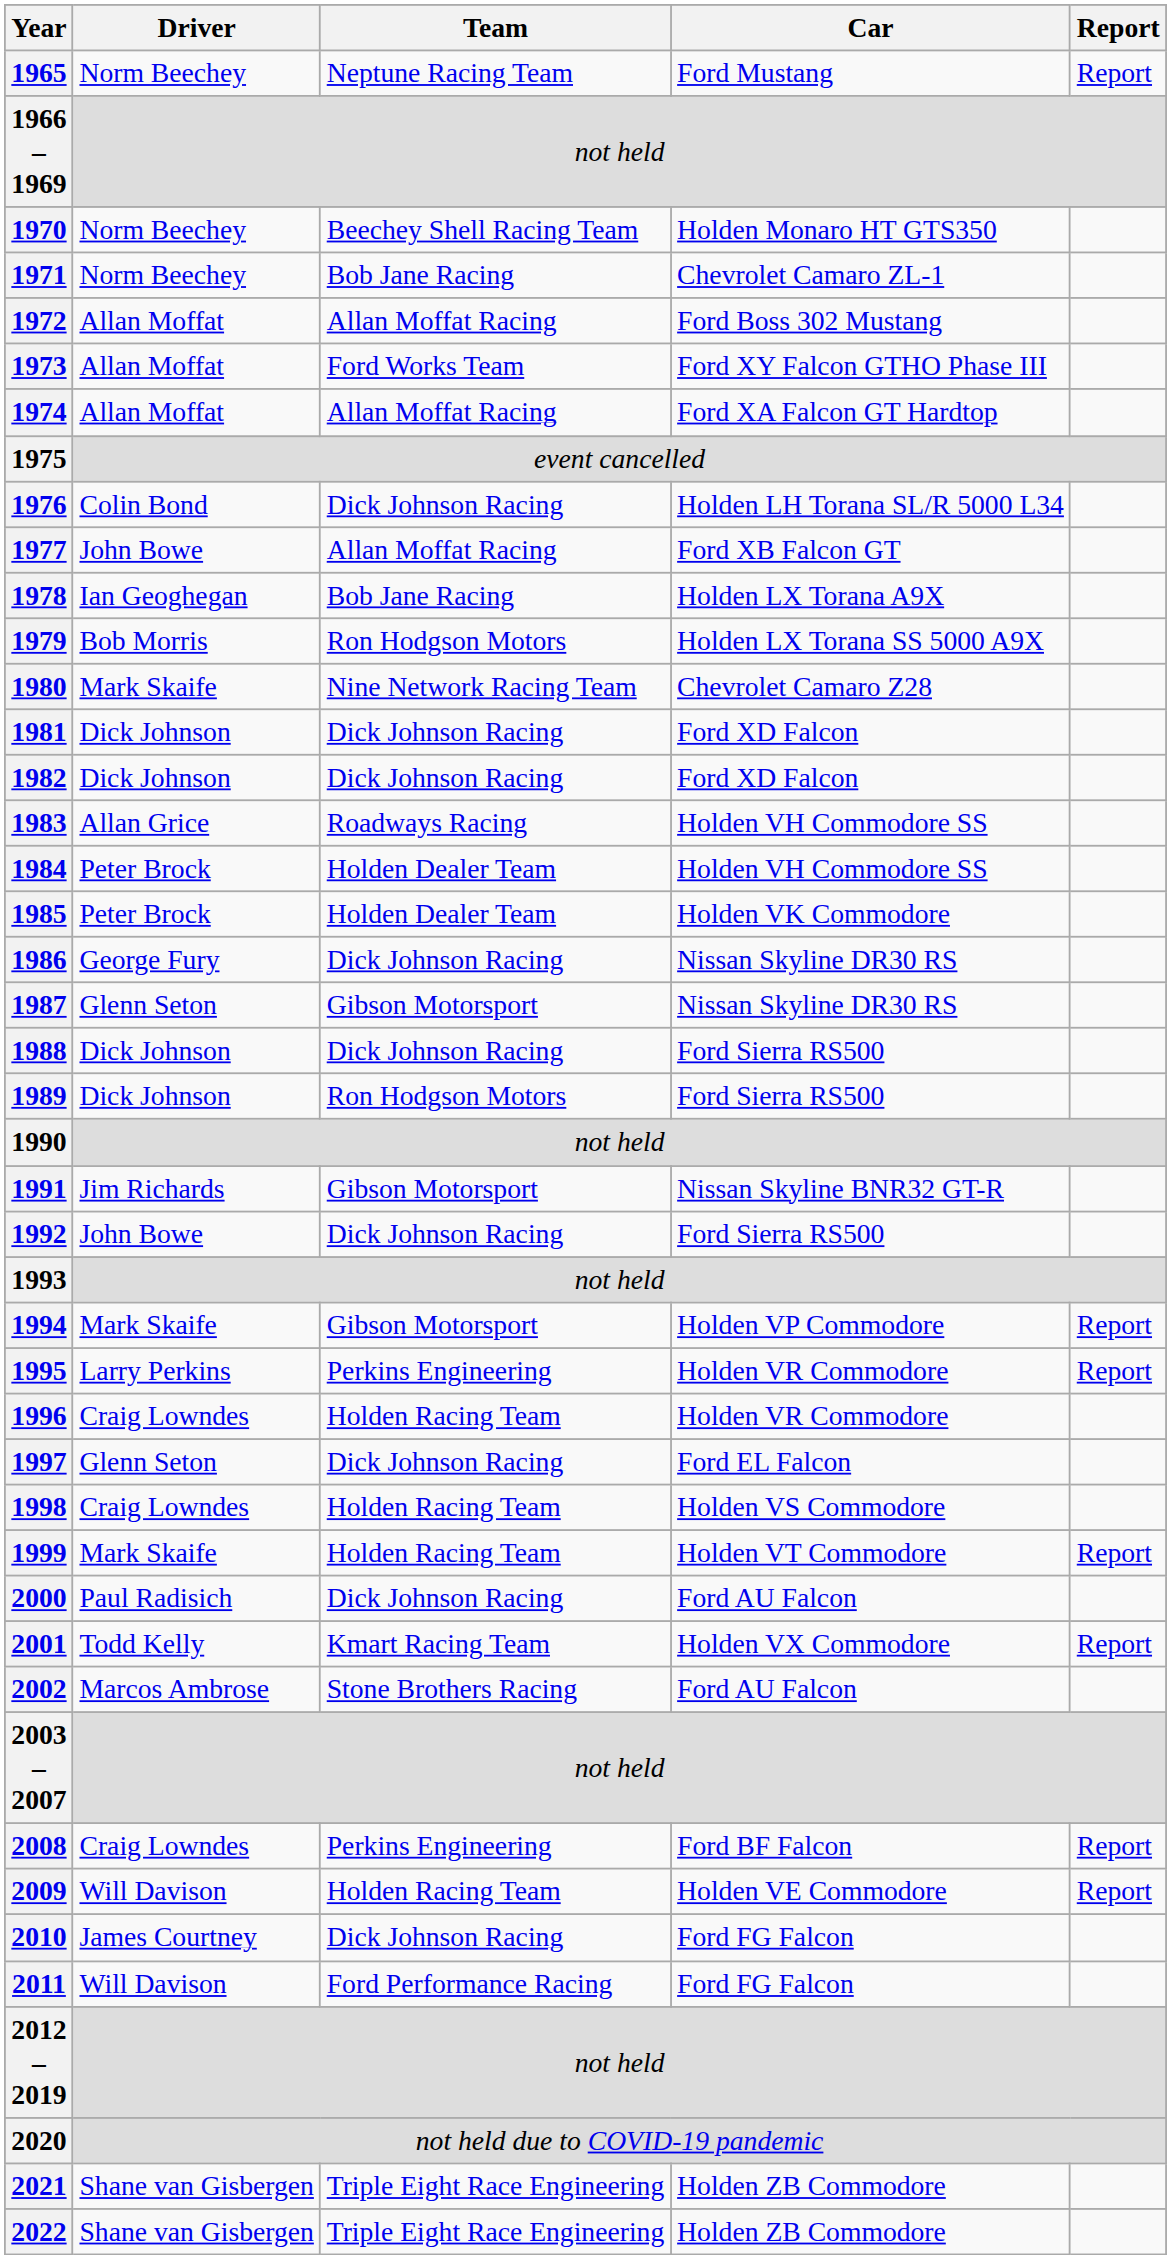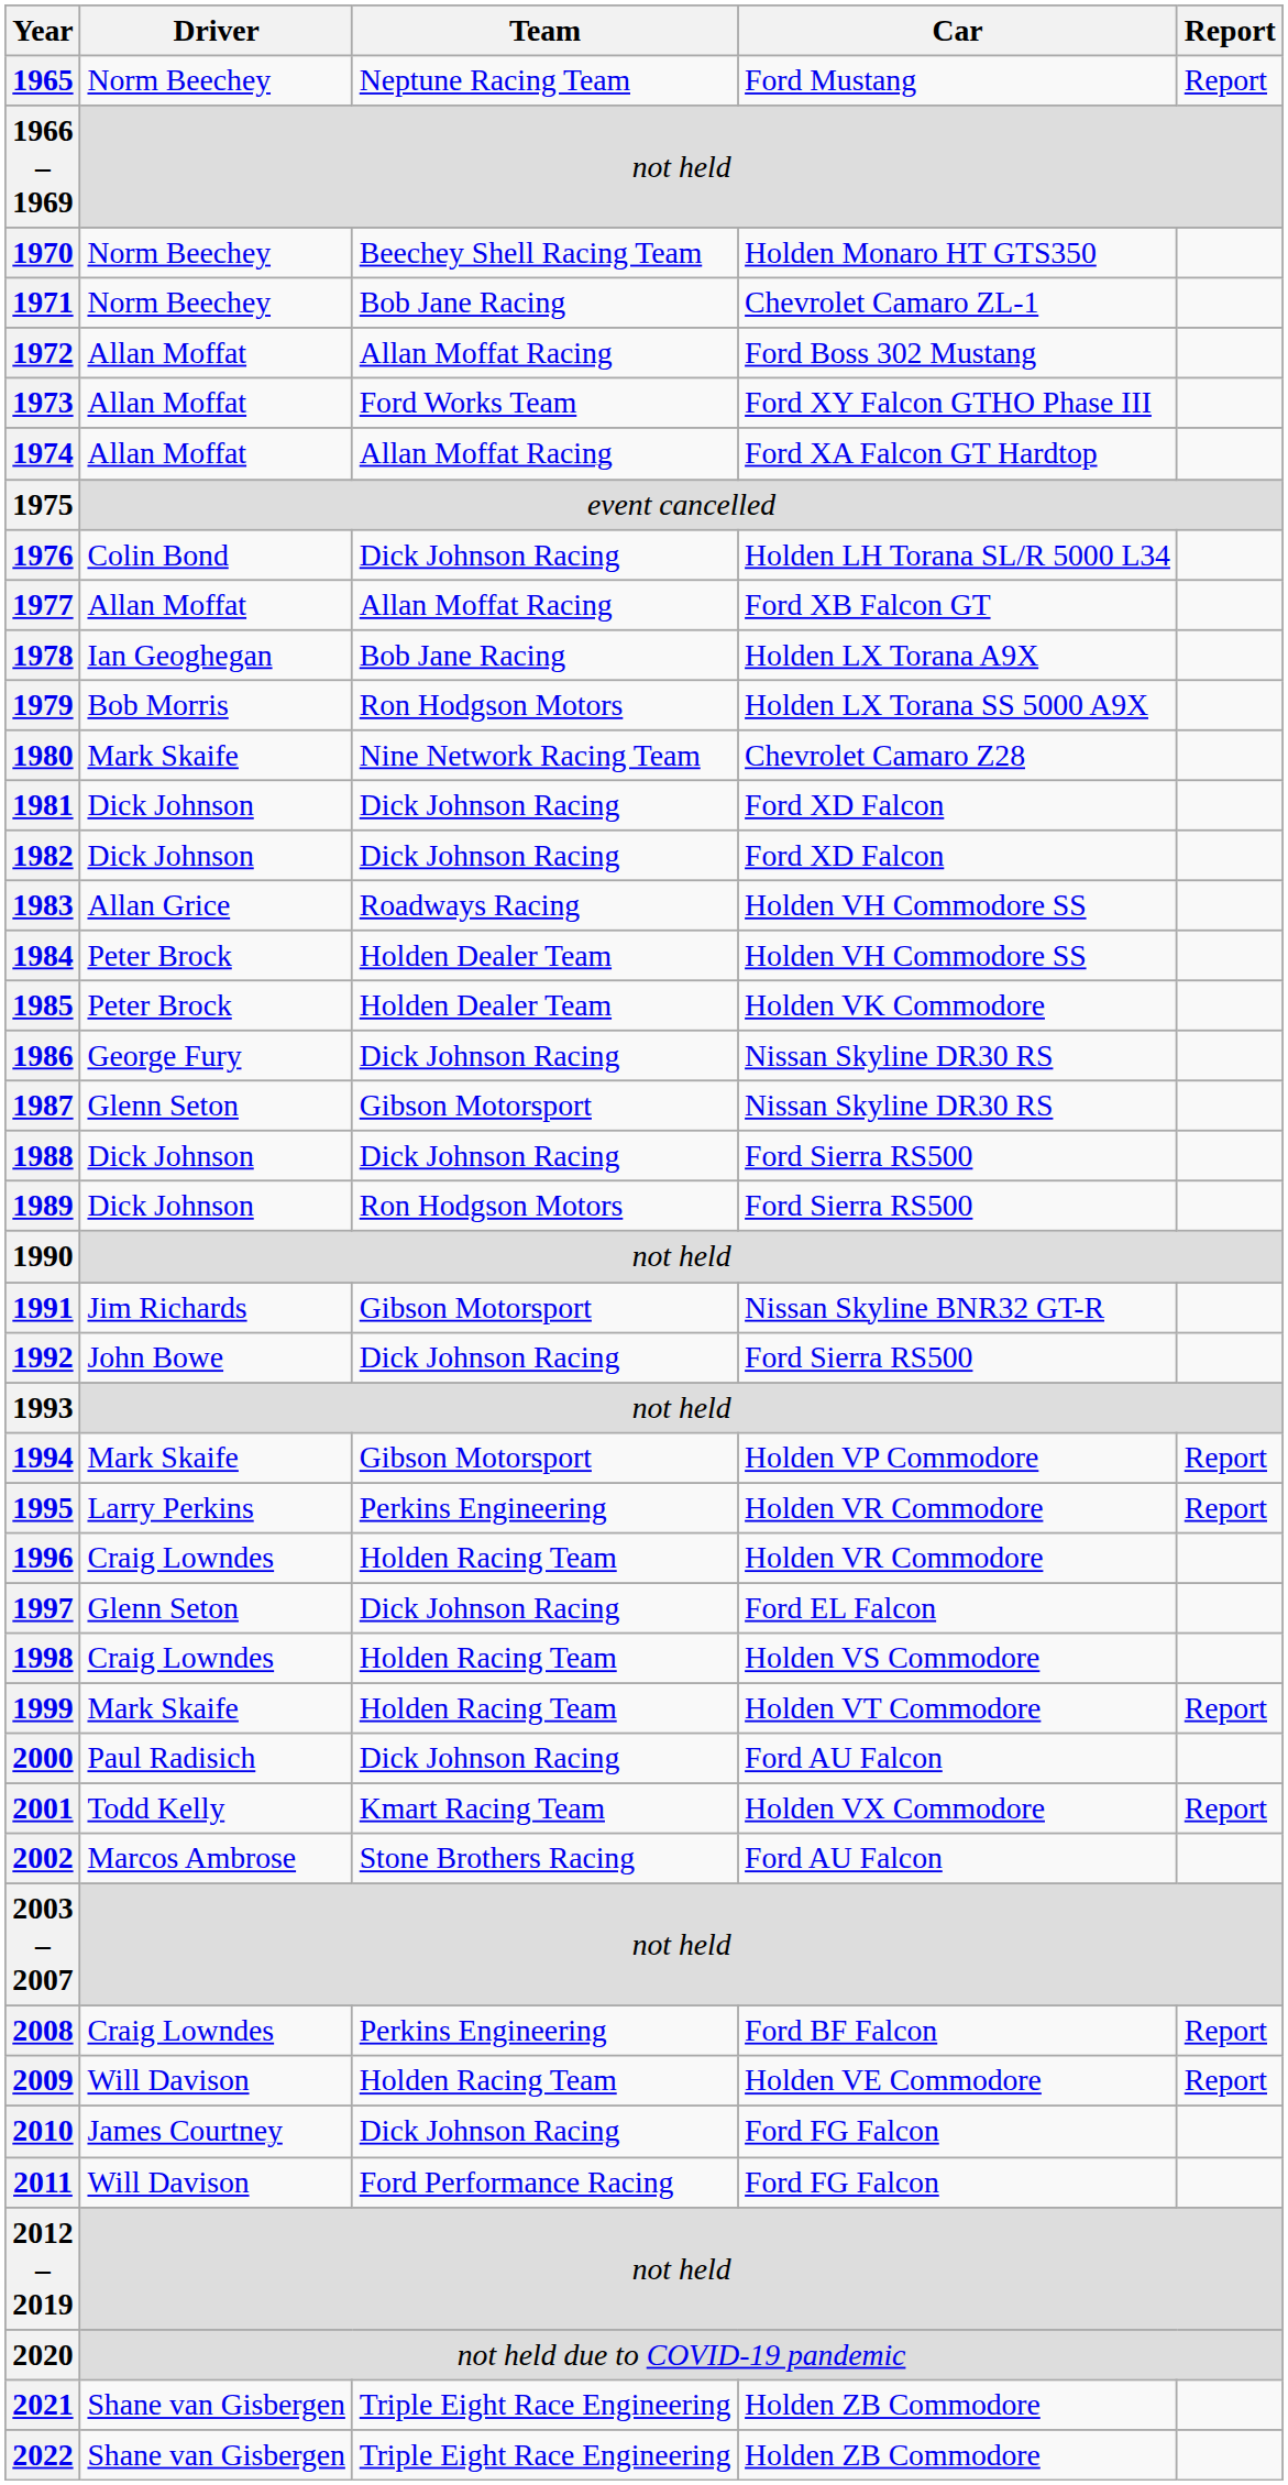1977 | Driver: John Bowe -> Allan Moffat
